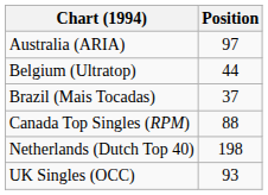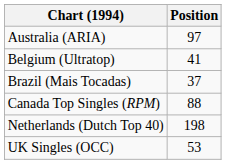Belgium (Ultratop) | Position: 44 -> 41
UK Singles (OCC) | Position: 93 -> 53
